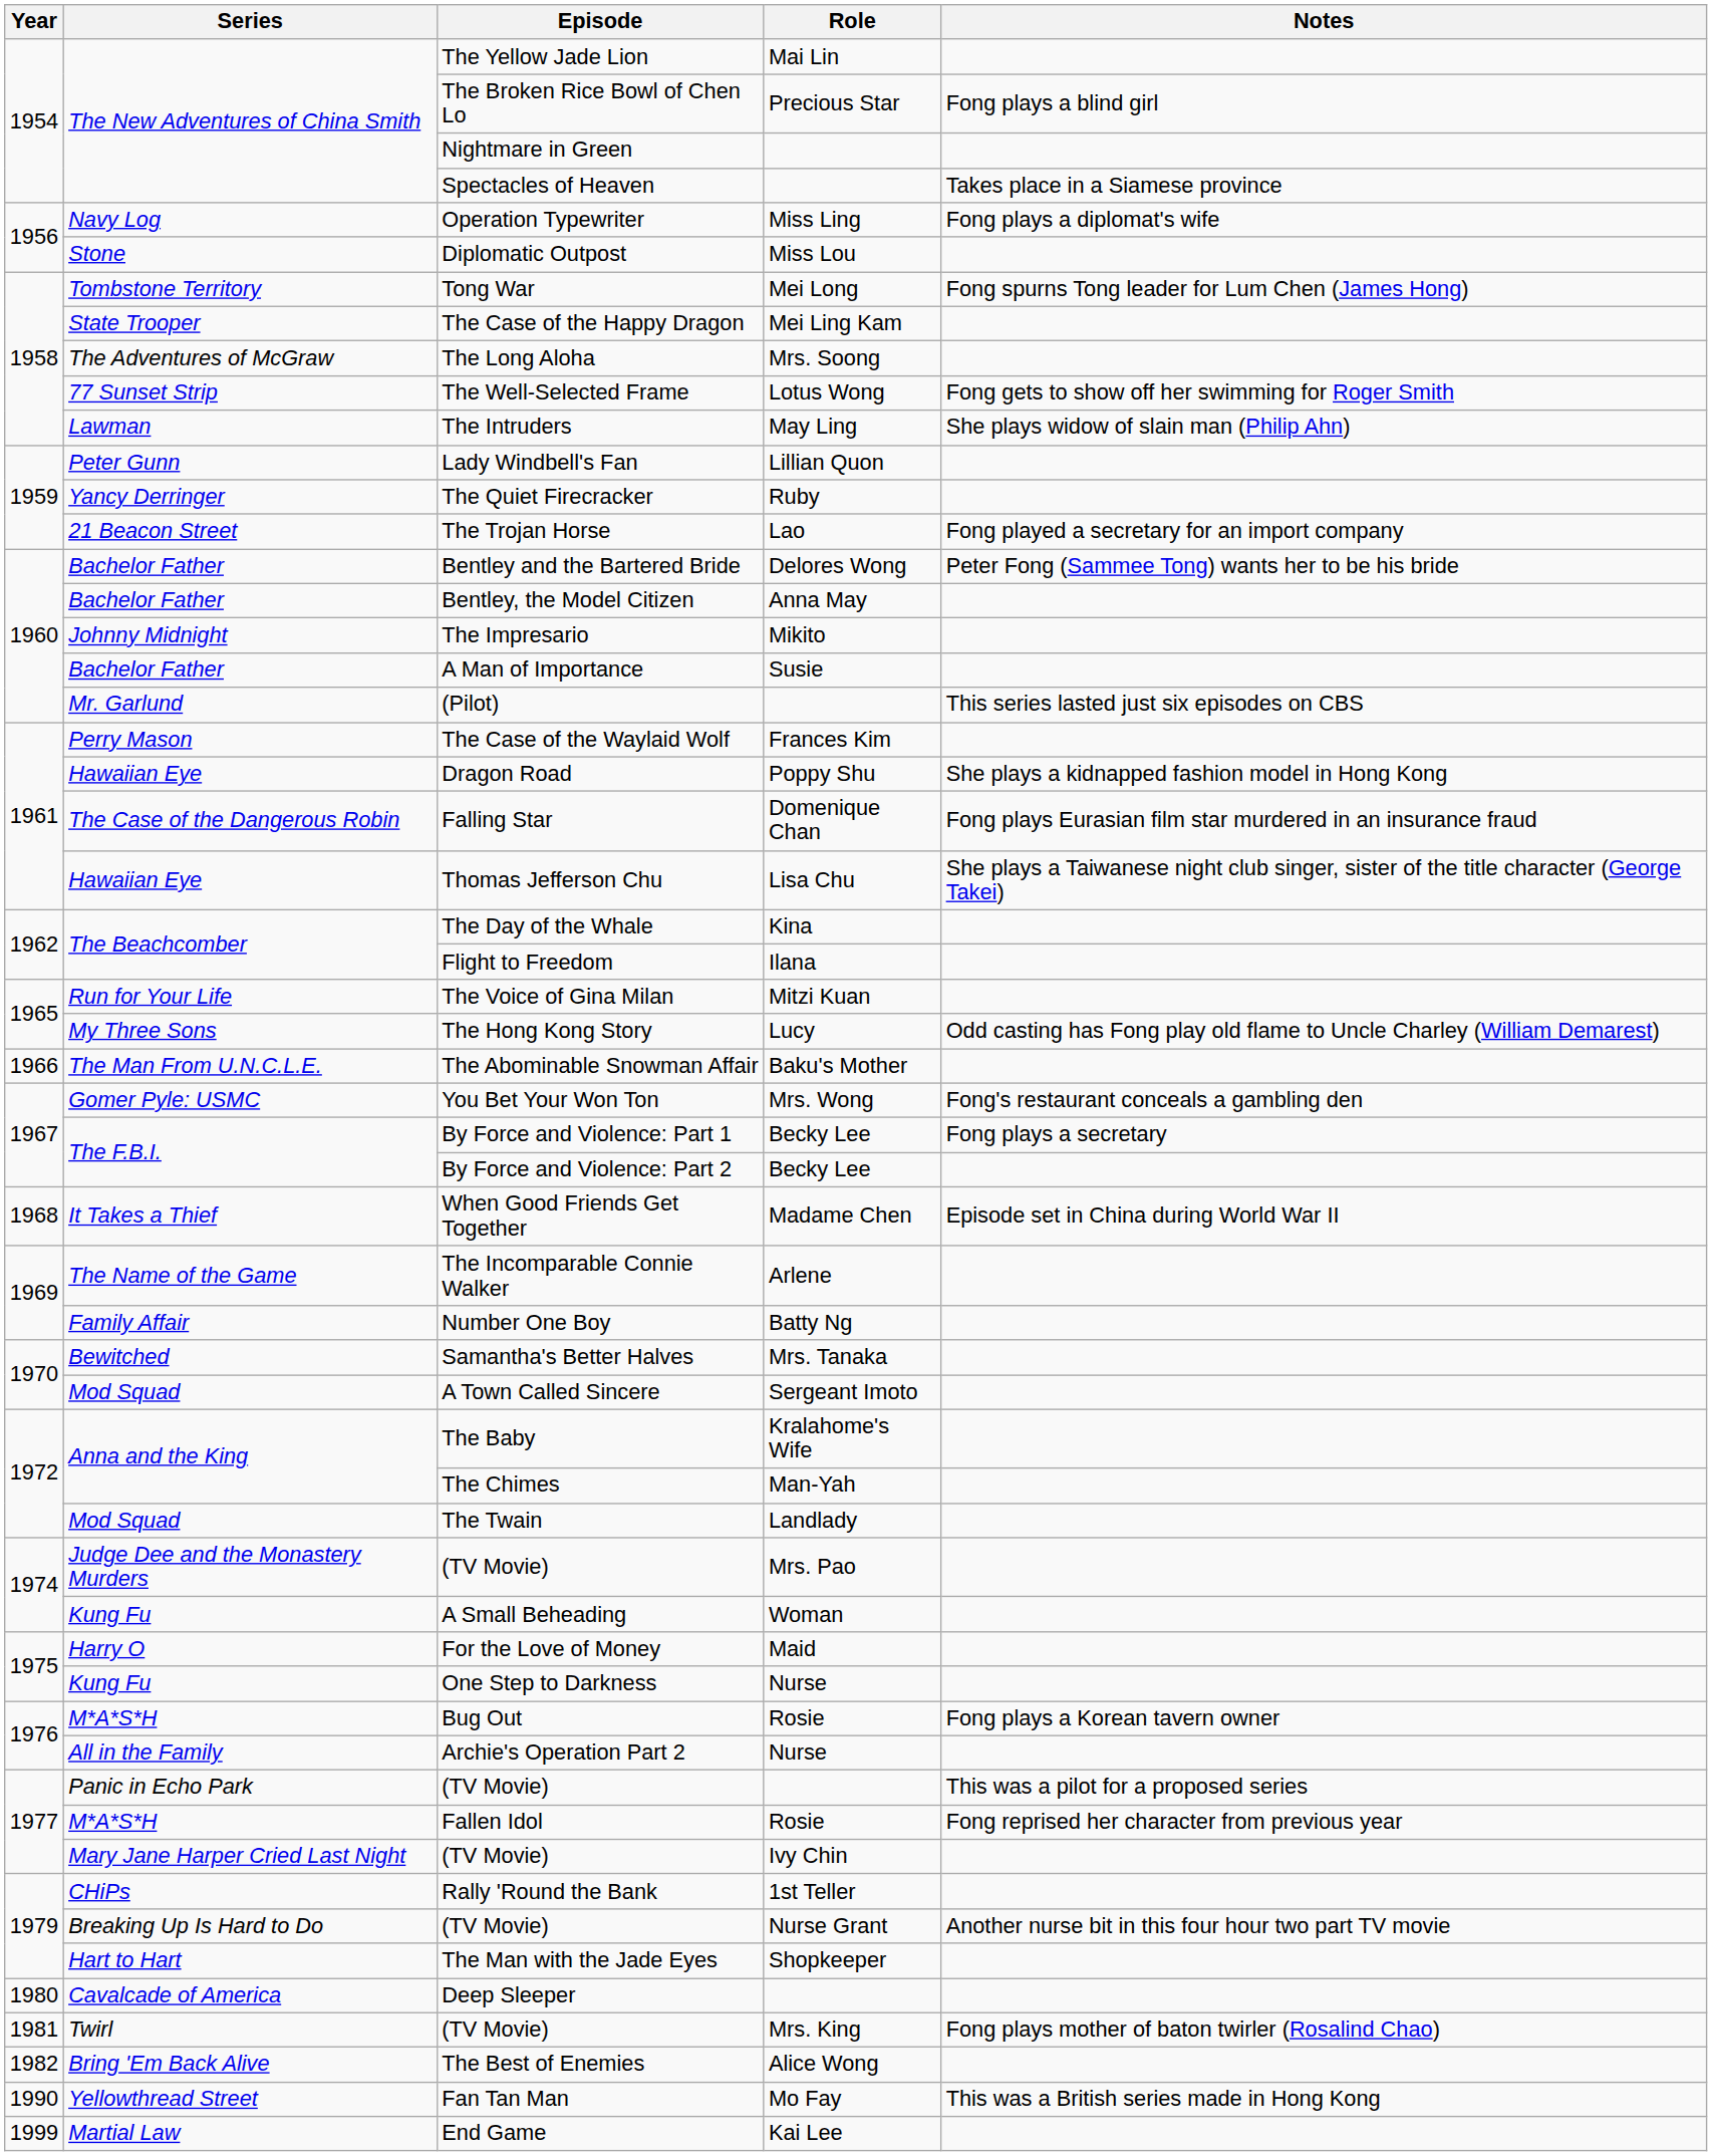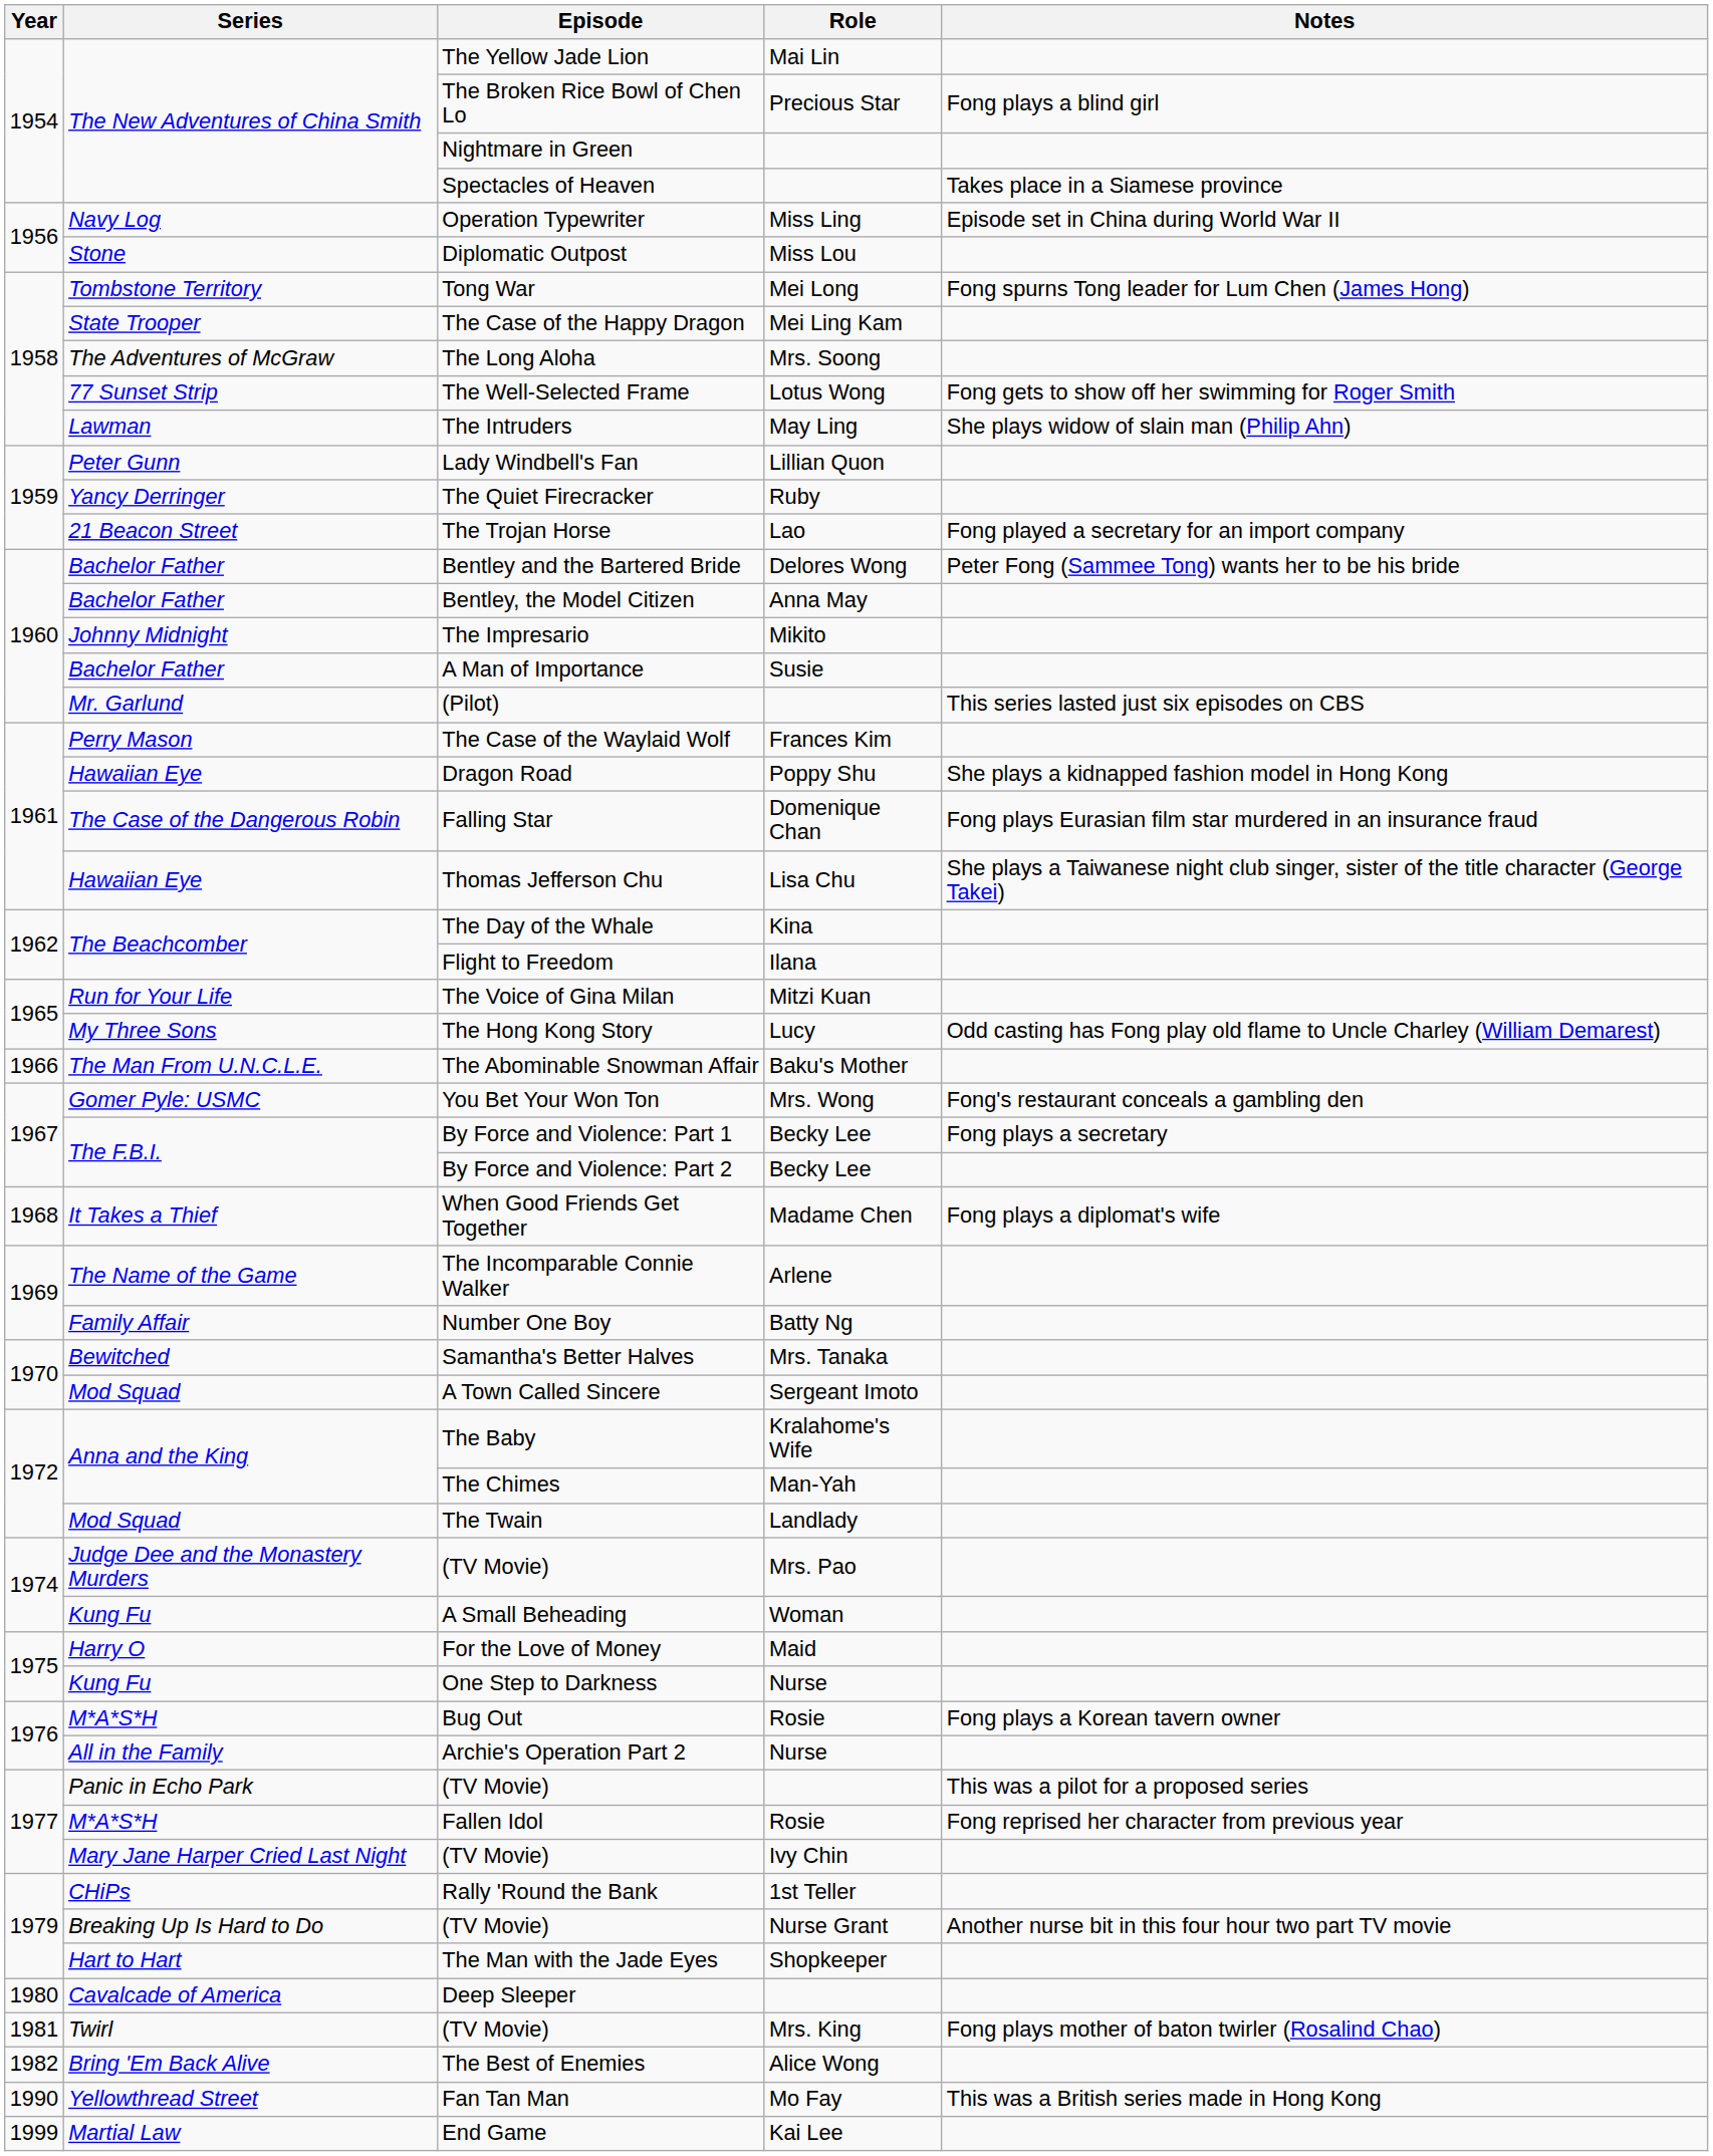Operation Typewriter | Notes: Fong plays a diplomat's wife -> Episode set in China during World War II
When Good Friends Get Together | Notes: Episode set in China during World War II -> Fong plays a diplomat's wife
